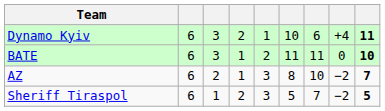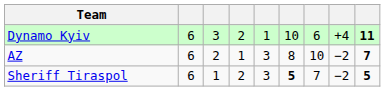- row: BATE | 6 | 3 | 1 | 2 | 11 | 11 | 0 | 10
Sheriff Tiraspol | column 6: normal -> bold
